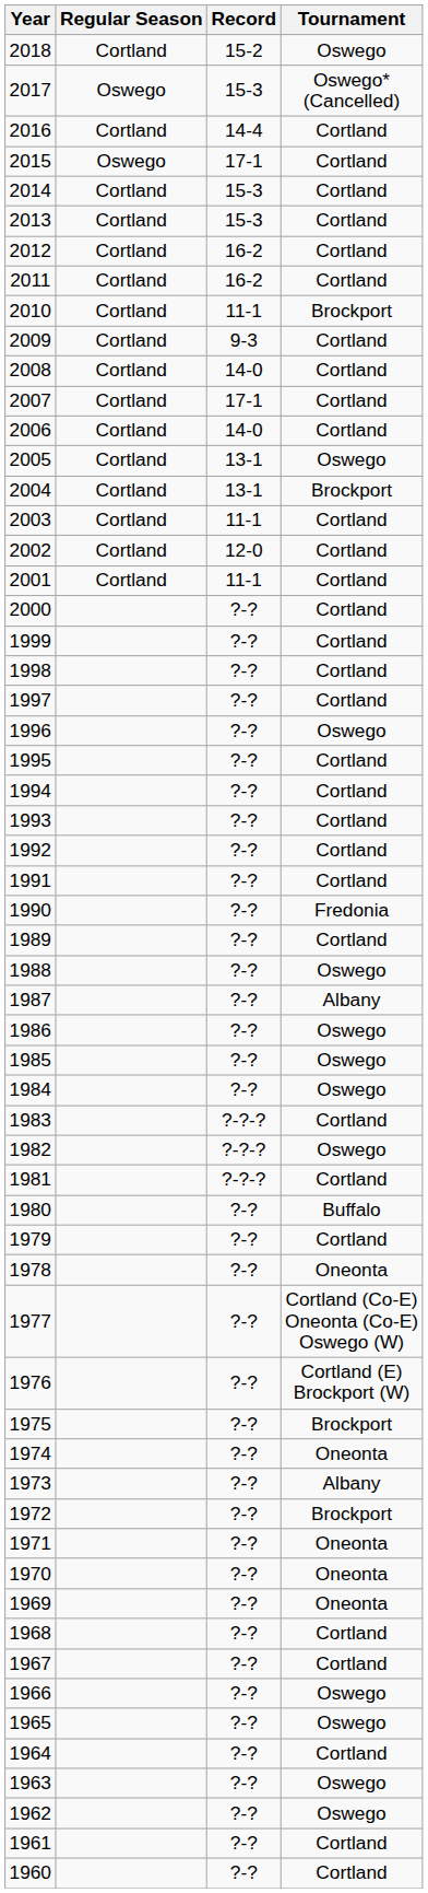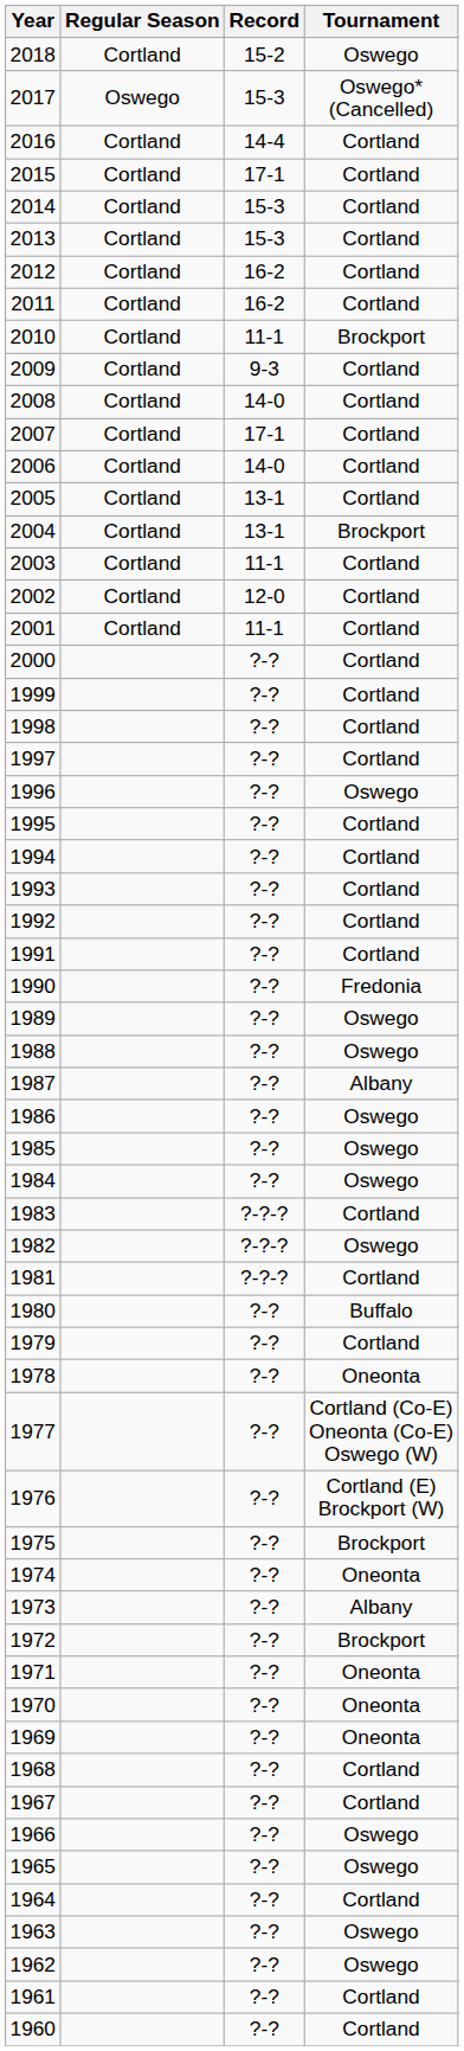2015 | Regular Season: Oswego -> Cortland
2005 | Tournament: Oswego -> Cortland
1989 | Tournament: Cortland -> Oswego
